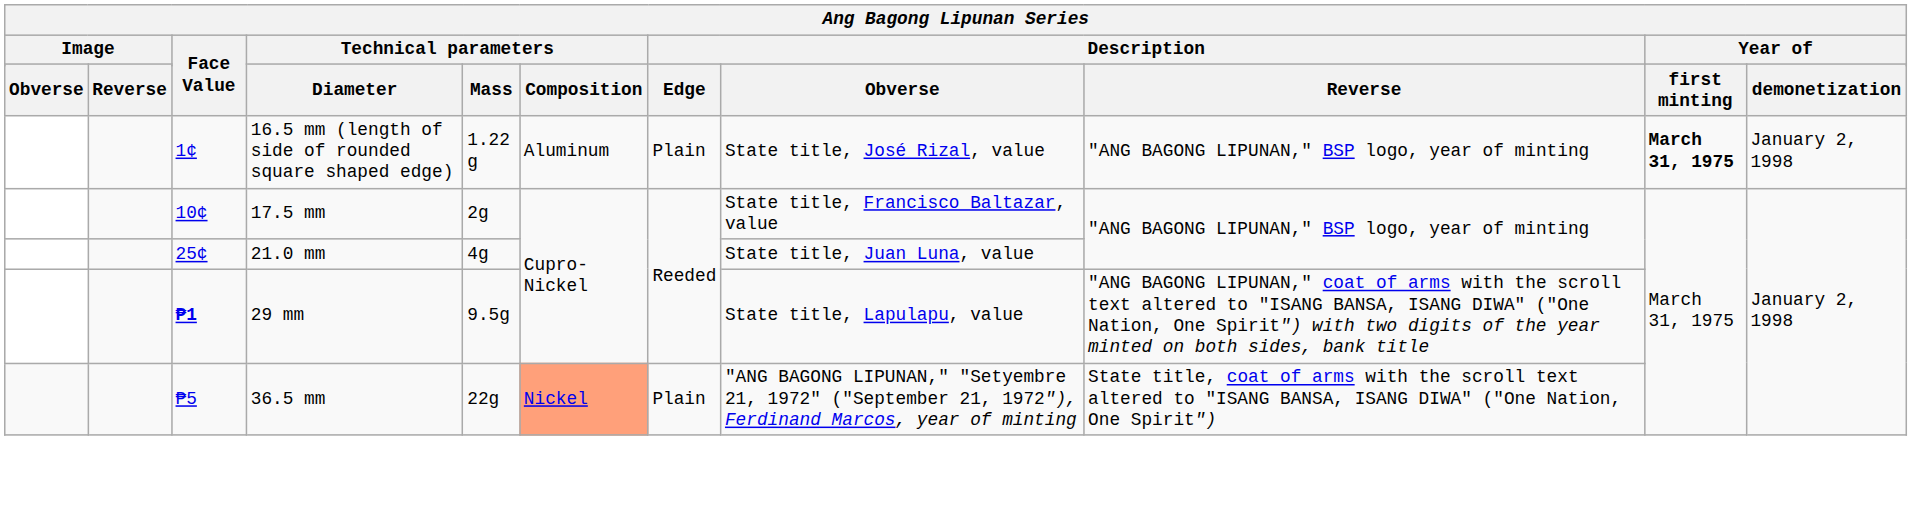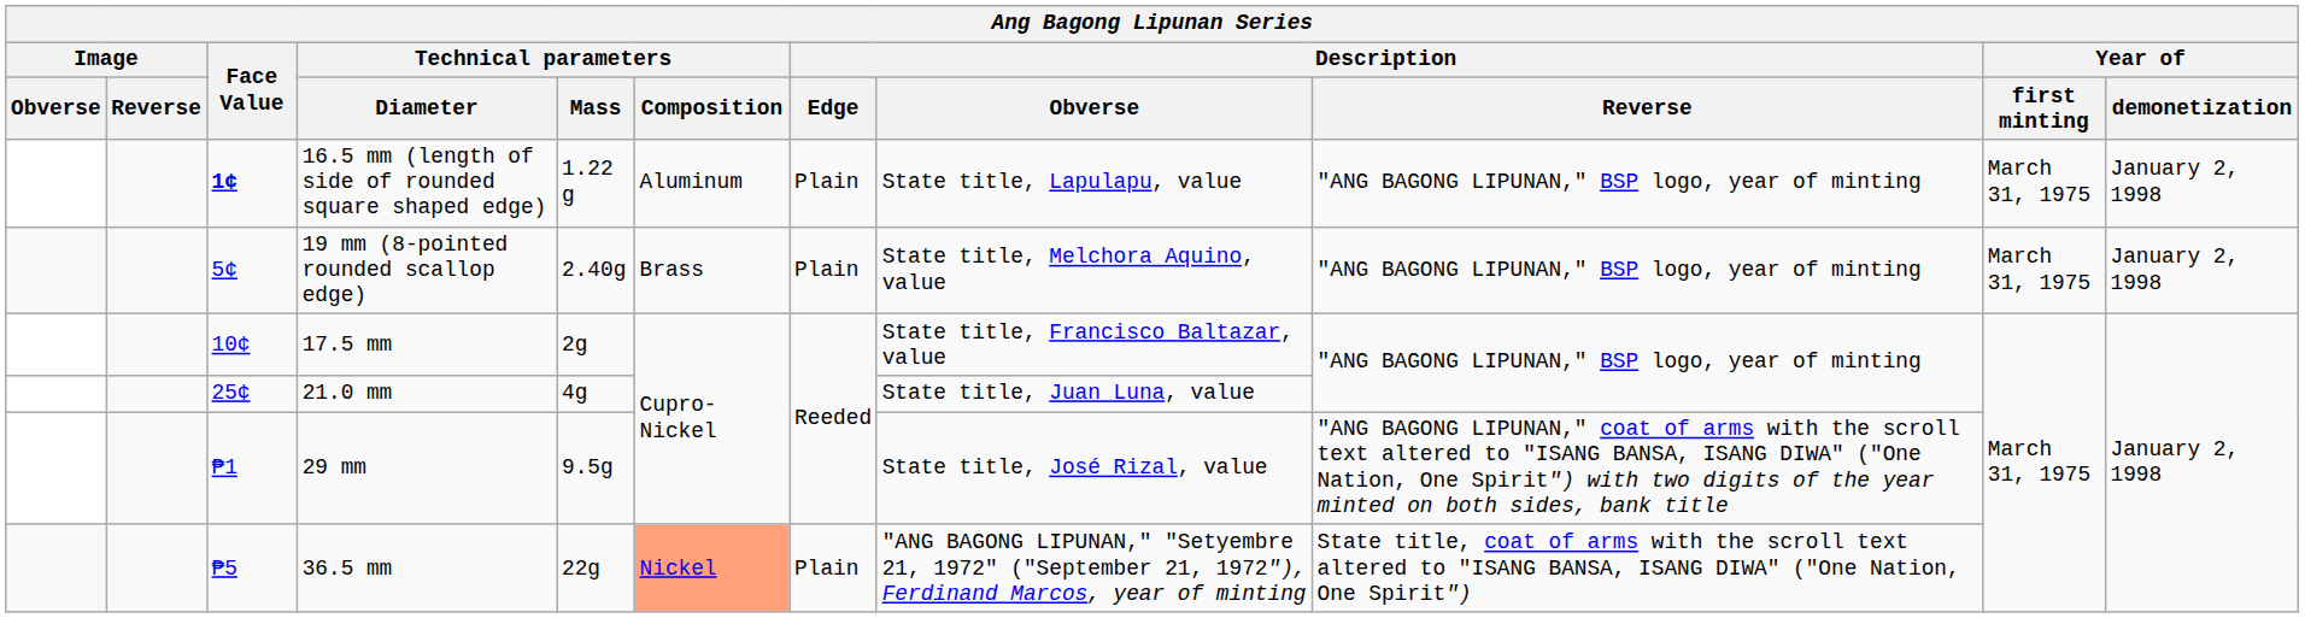16.5 mm (length of side of rounded square shaped edge) | Face Value: normal -> bold
16.5 mm (length of side of rounded square shaped edge) | Description / Obverse: State title, José Rizal, value -> State title, Lapulapu, value
16.5 mm (length of side of rounded square shaped edge) | Year of / first minting: bold -> normal
+ row: 5¢ | 19 mm (8-pointed rounded scallop edge) | 2.40g | Brass | Plain | State title, Melchora Aquino, value | "ANG BAGONG LIPUNAN," BSP logo, year of minting | March 31, 1975 | January 2, 1998
29 mm | Face Value: bold -> normal
29 mm | Description / Obverse: State title, Lapulapu, value -> State title, José Rizal, value
